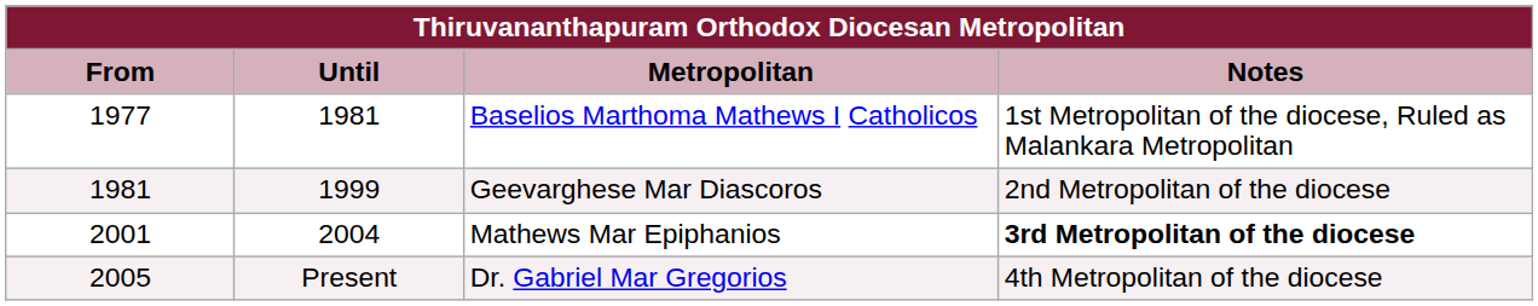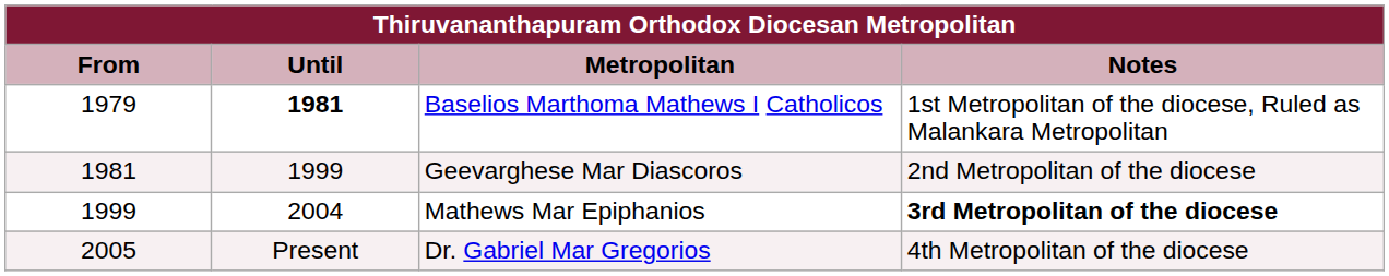Baselios Marthoma Mathews I Catholicos | From: 1977 -> 1979
Baselios Marthoma Mathews I Catholicos | Until: normal -> bold
Mathews Mar Epiphanios | From: 2001 -> 1999
